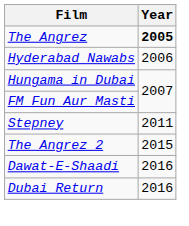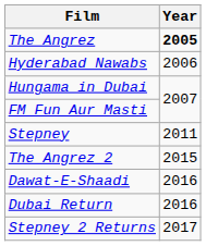+ row: Stepney 2 Returns | 2017
